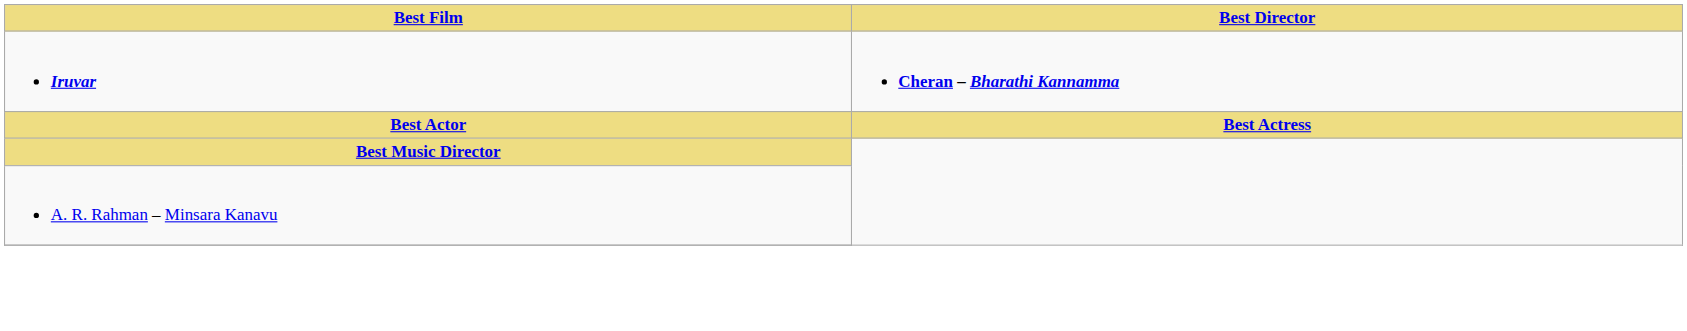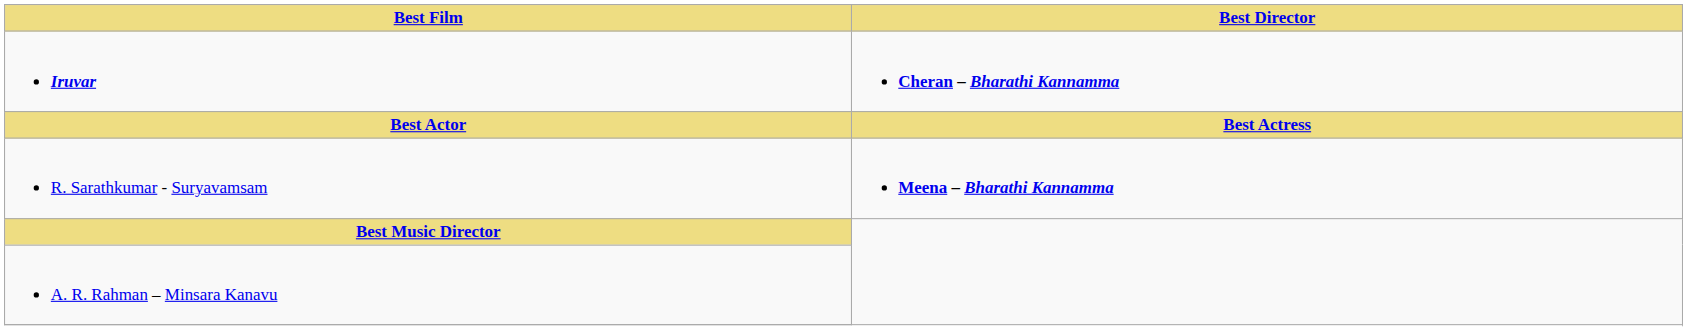+ row: R. Sarathkumar - Suryavamsam | Meena – Bharathi Kannamma
